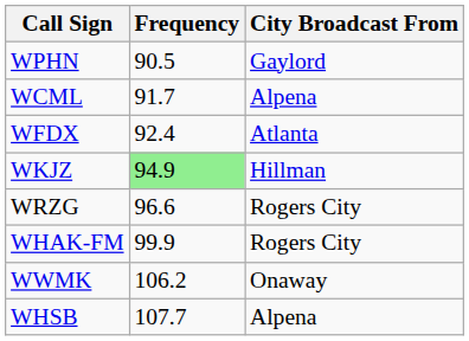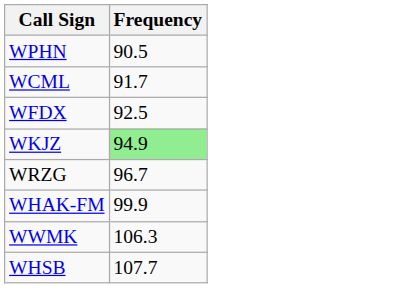- column: City Broadcast From | Gaylord | Alpena | Atlanta | Hillman | Rogers City | Rogers City | Onaway | Alpena
WFDX | Frequency: 92.4 -> 92.5
WRZG | Frequency: 96.6 -> 96.7
WWMK | Frequency: 106.2 -> 106.3
